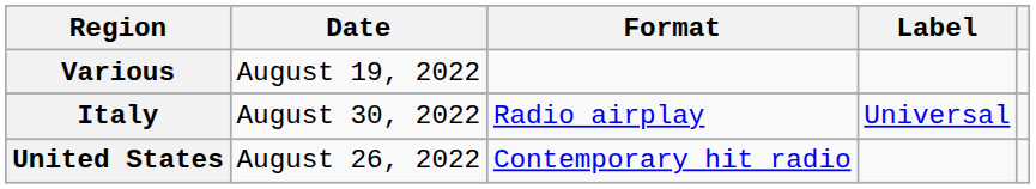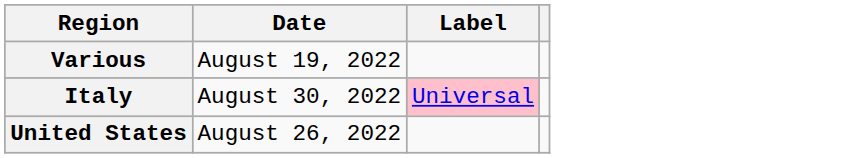- column: Format | Radio airplay | Contemporary hit radio
Italy | Label: no background -> pink background
